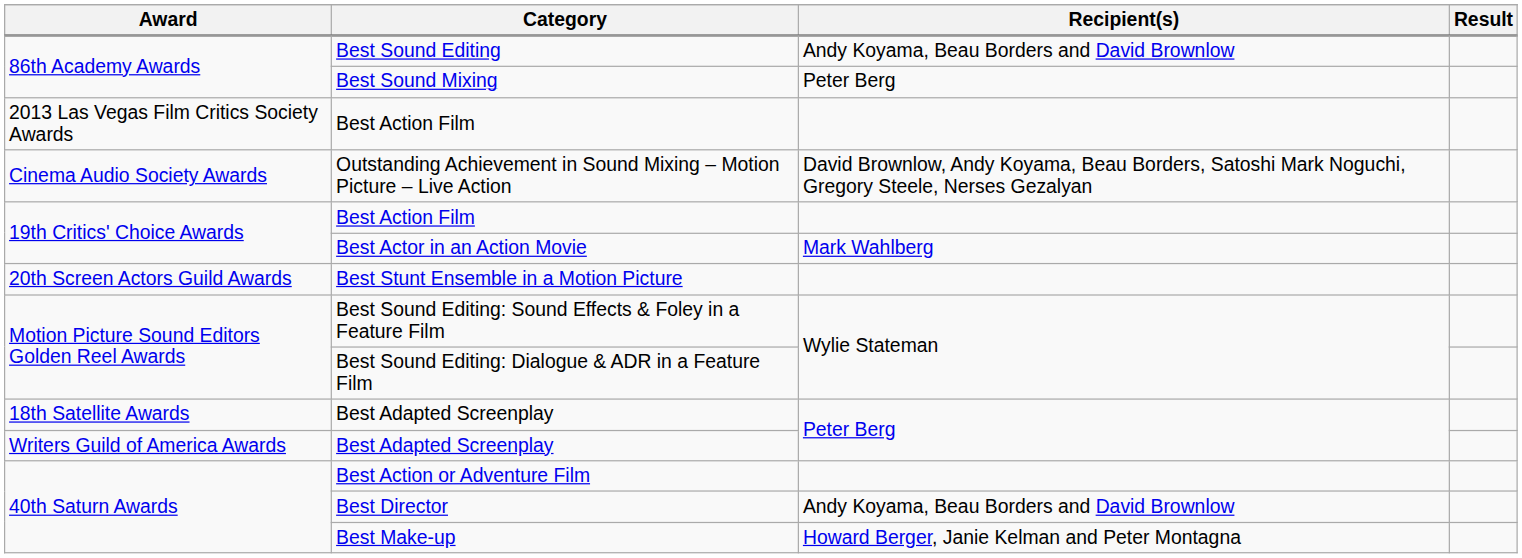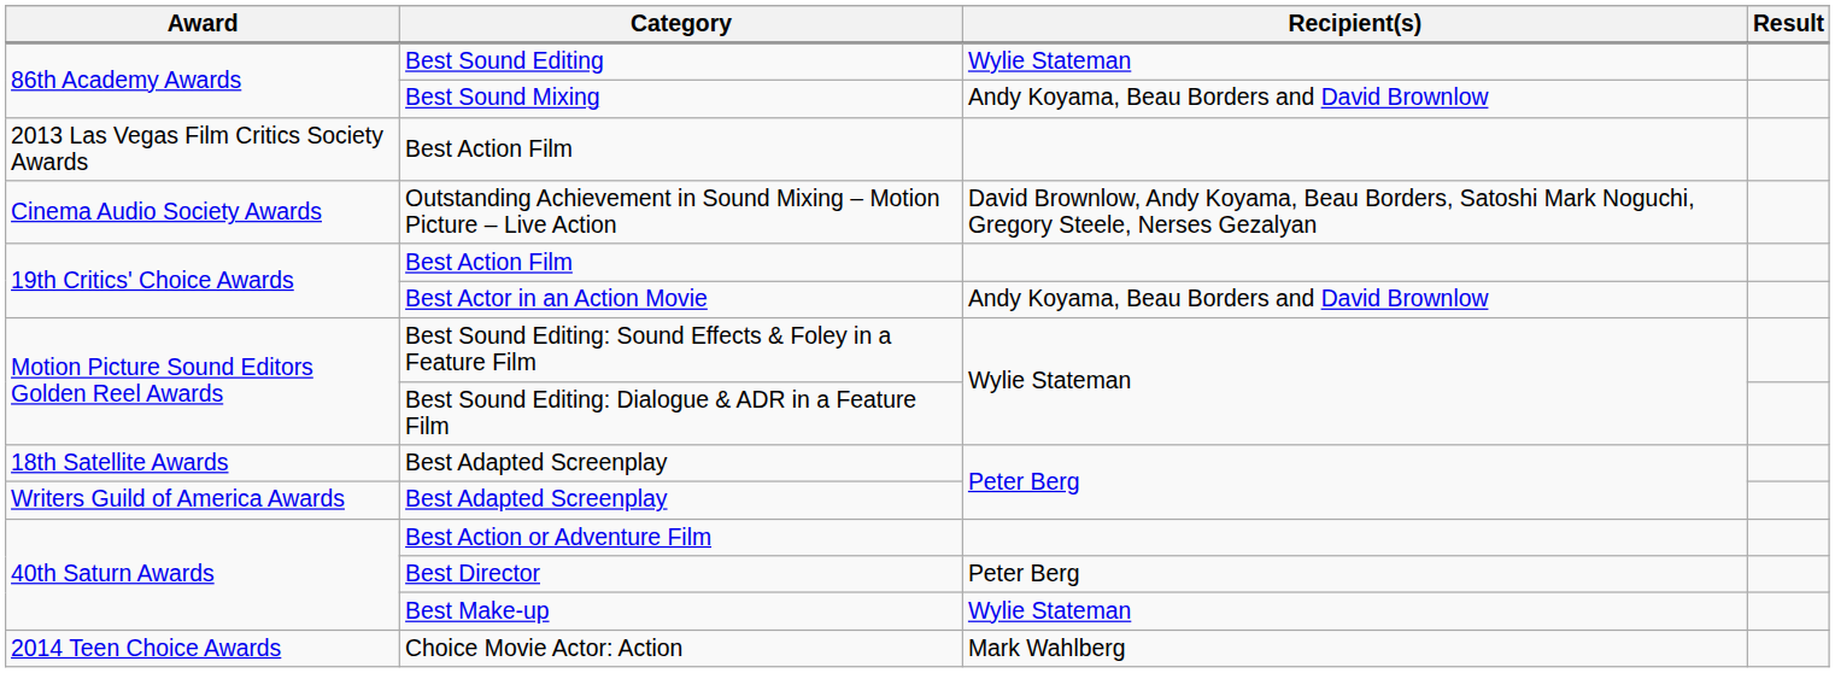Best Sound Editing | Recipient(s): Andy Koyama, Beau Borders and David Brownlow -> Wylie Stateman
Best Sound Mixing | Recipient(s): Peter Berg -> Andy Koyama, Beau Borders and David Brownlow
Best Actor in an Action Movie | Recipient(s): Mark Wahlberg -> Andy Koyama, Beau Borders and David Brownlow
- row: 20th Screen Actors Guild Awards | Best Stunt Ensemble in a Motion Picture
Best Director | Recipient(s): Andy Koyama, Beau Borders and David Brownlow -> Peter Berg
Best Make-up | Recipient(s): Howard Berger, Janie Kelman and Peter Montagna -> Wylie Stateman
+ row: 2014 Teen Choice Awards | Choice Movie Actor: Action | Mark Wahlberg
